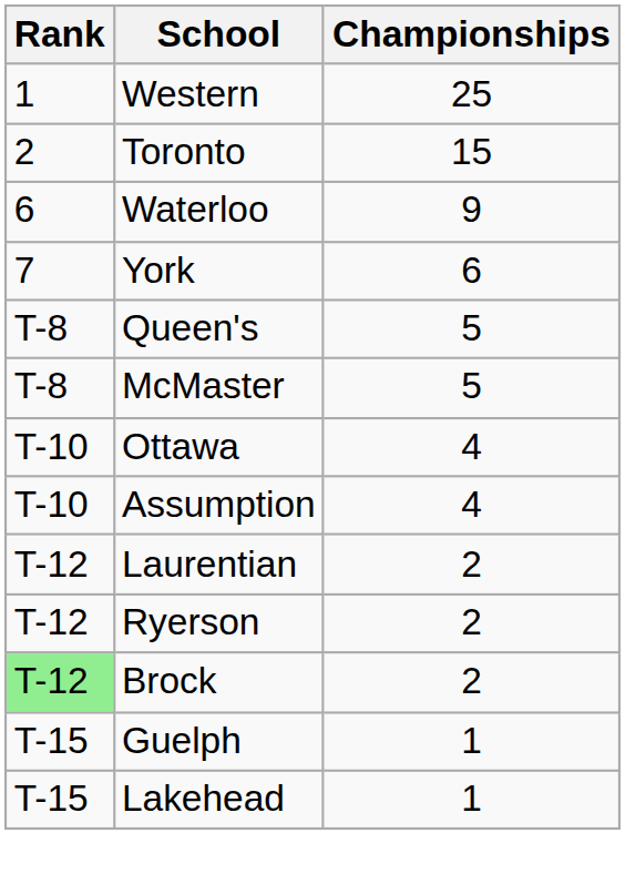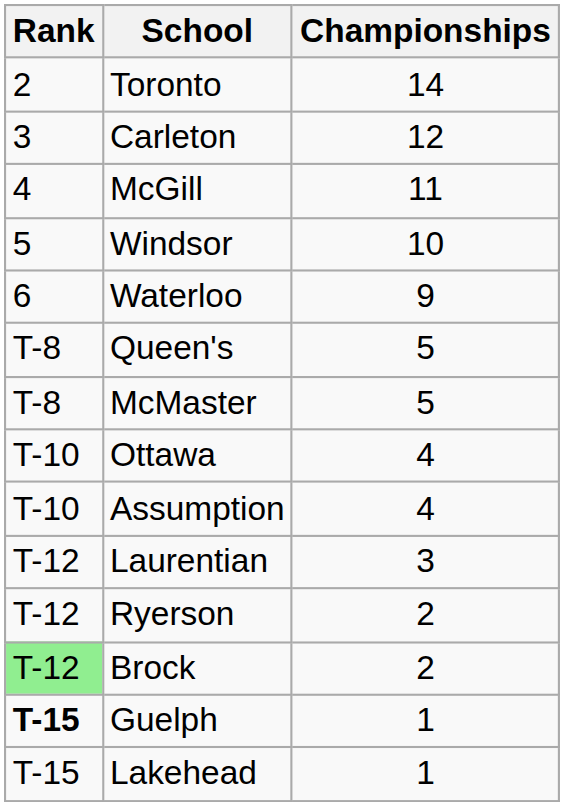- row: 1 | Western | 25
Toronto | Championships: 15 -> 14
+ row: 3 | Carleton | 12
+ row: 4 | McGill | 11
+ row: 5 | Windsor | 10
- row: 7 | York | 6
Laurentian | Championships: 2 -> 3
Guelph | Rank: normal -> bold
